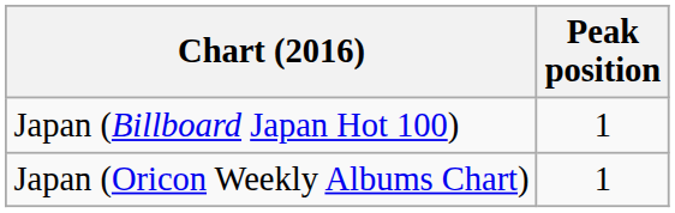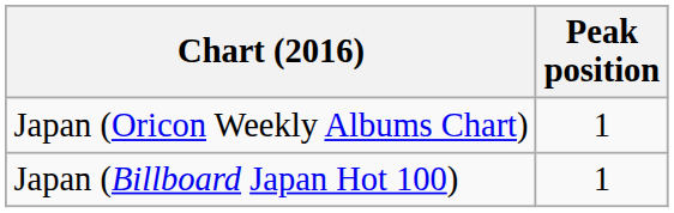rows swapped: Japan (Oricon Weekly Albums Chart) <-> Japan (Billboard Japan Hot 100)
